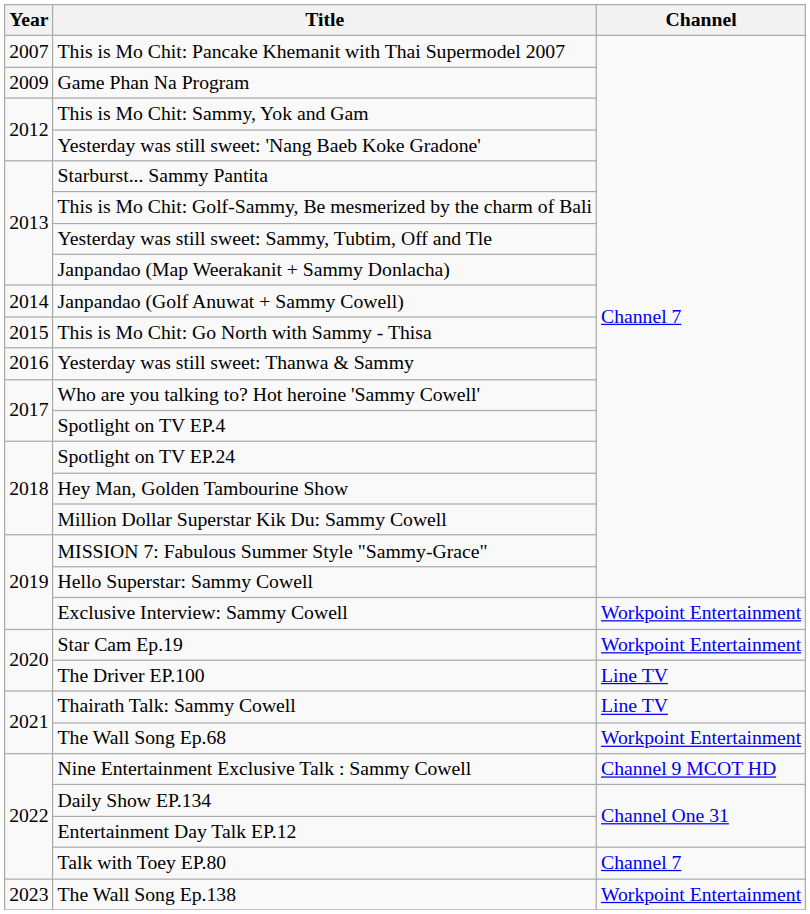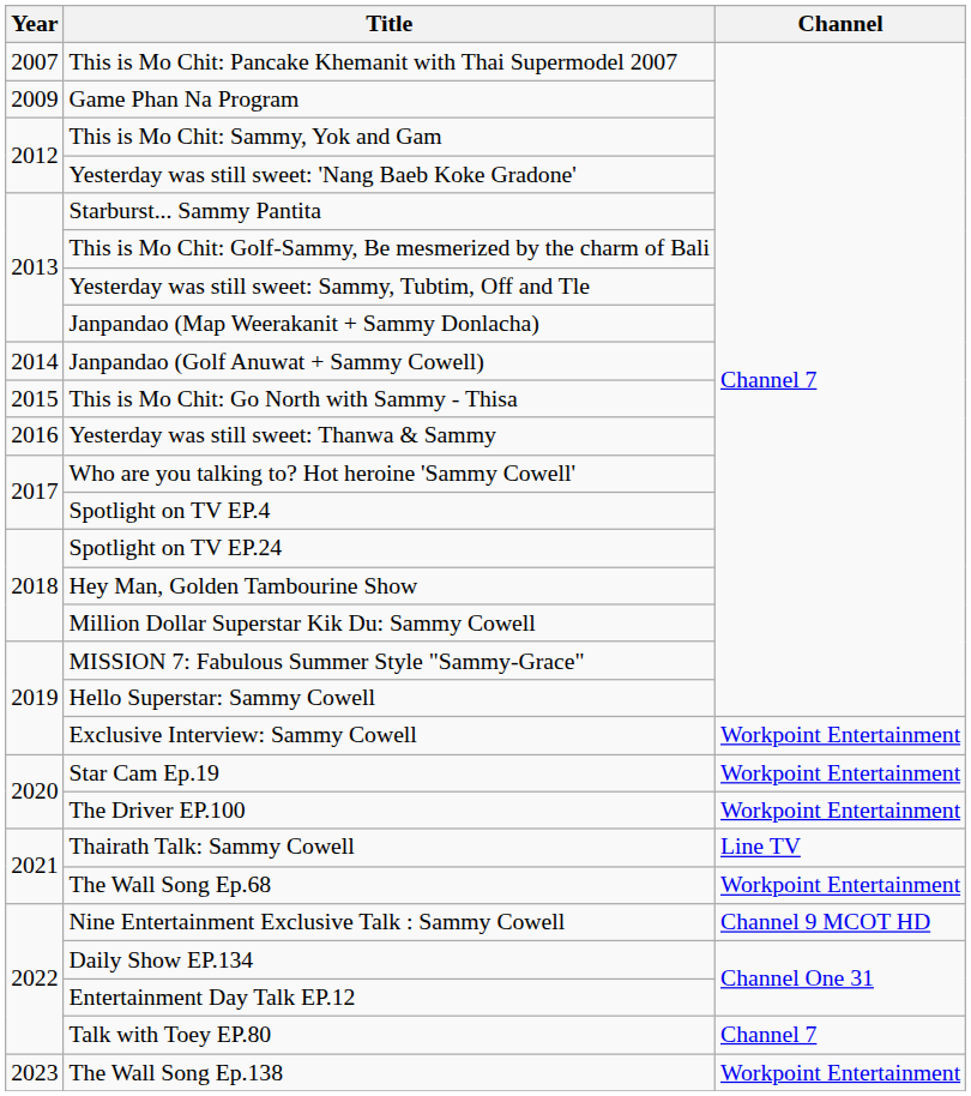The Driver EP.100 | Channel: Line TV -> Workpoint Entertainment
